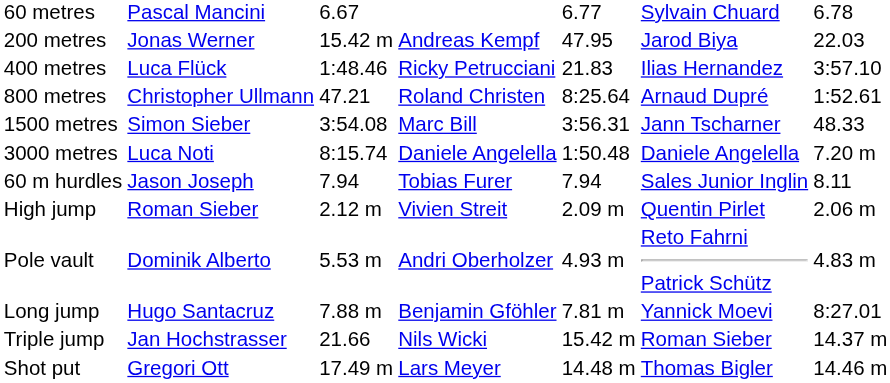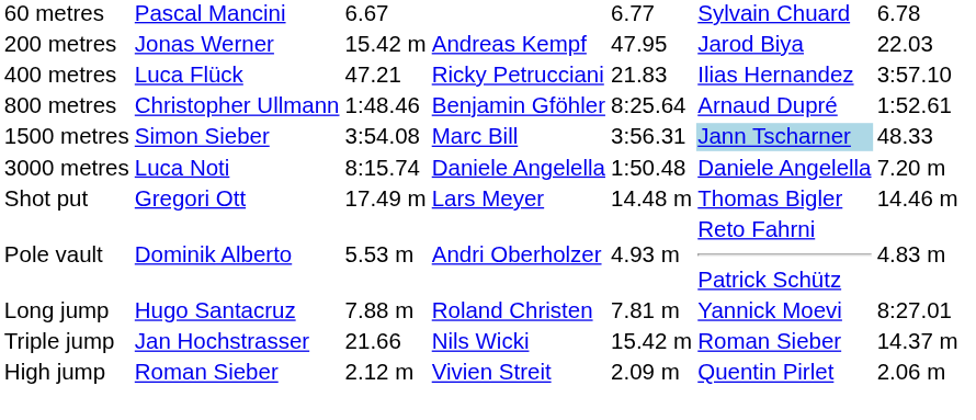400 metres | column 3: 1:48.46 -> 47.21
800 metres | column 3: 47.21 -> 1:48.46
800 metres | column 4: Roland Christen -> Benjamin Gföhler
1500 metres | column 6: no background -> lightblue background
- row: 60 m hurdles | Jason Joseph | 7.94 | Tobias Furer | 7.94 | Sales Junior Inglin | 8.11
rows swapped: High jump <-> Shot put
Long jump | column 4: Benjamin Gföhler -> Roland Christen
